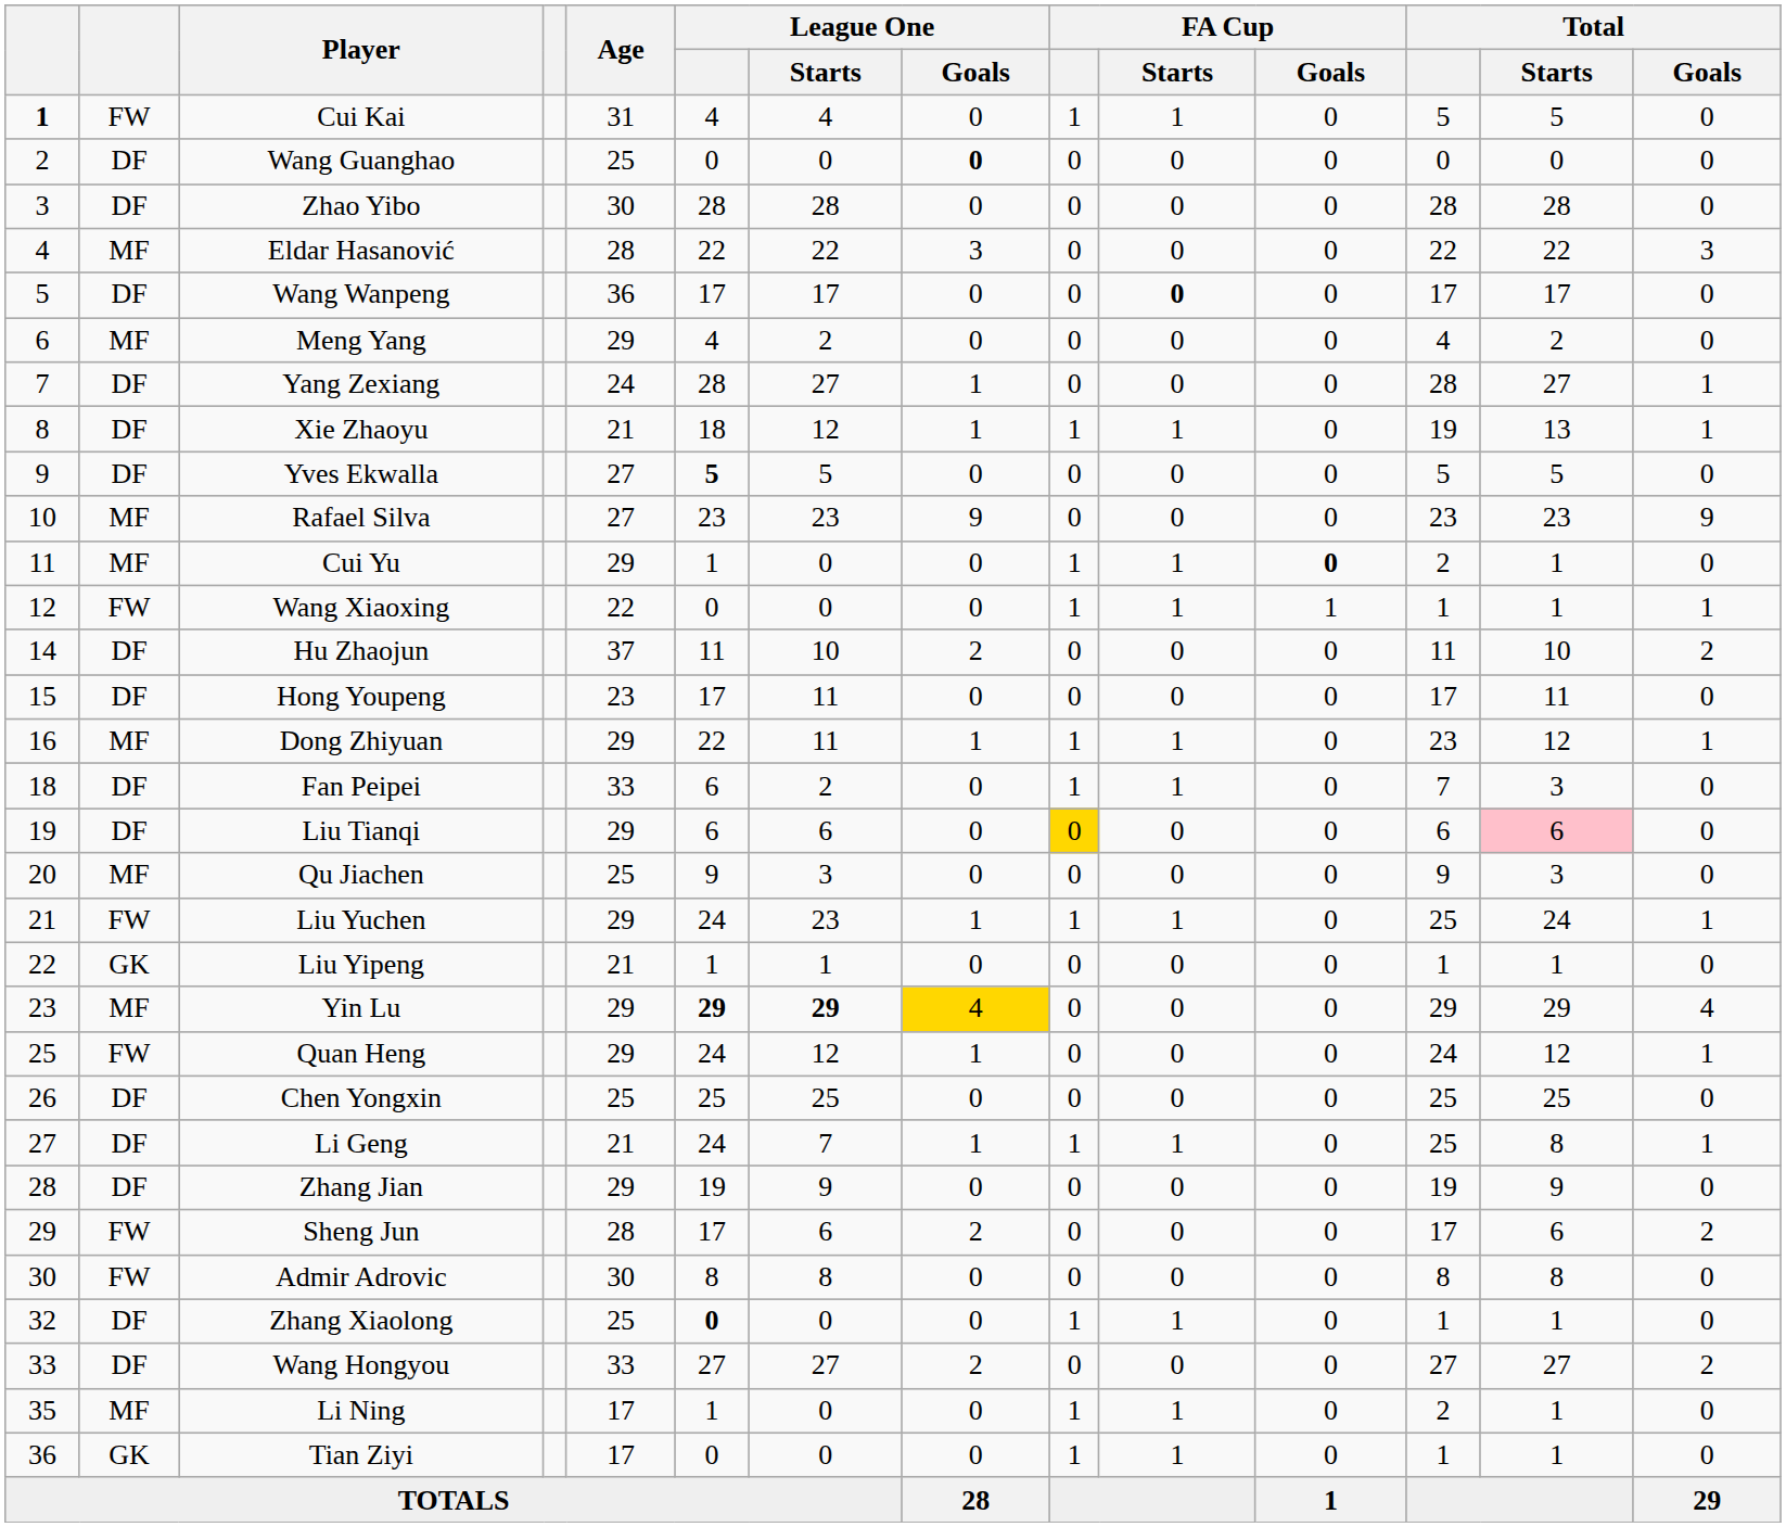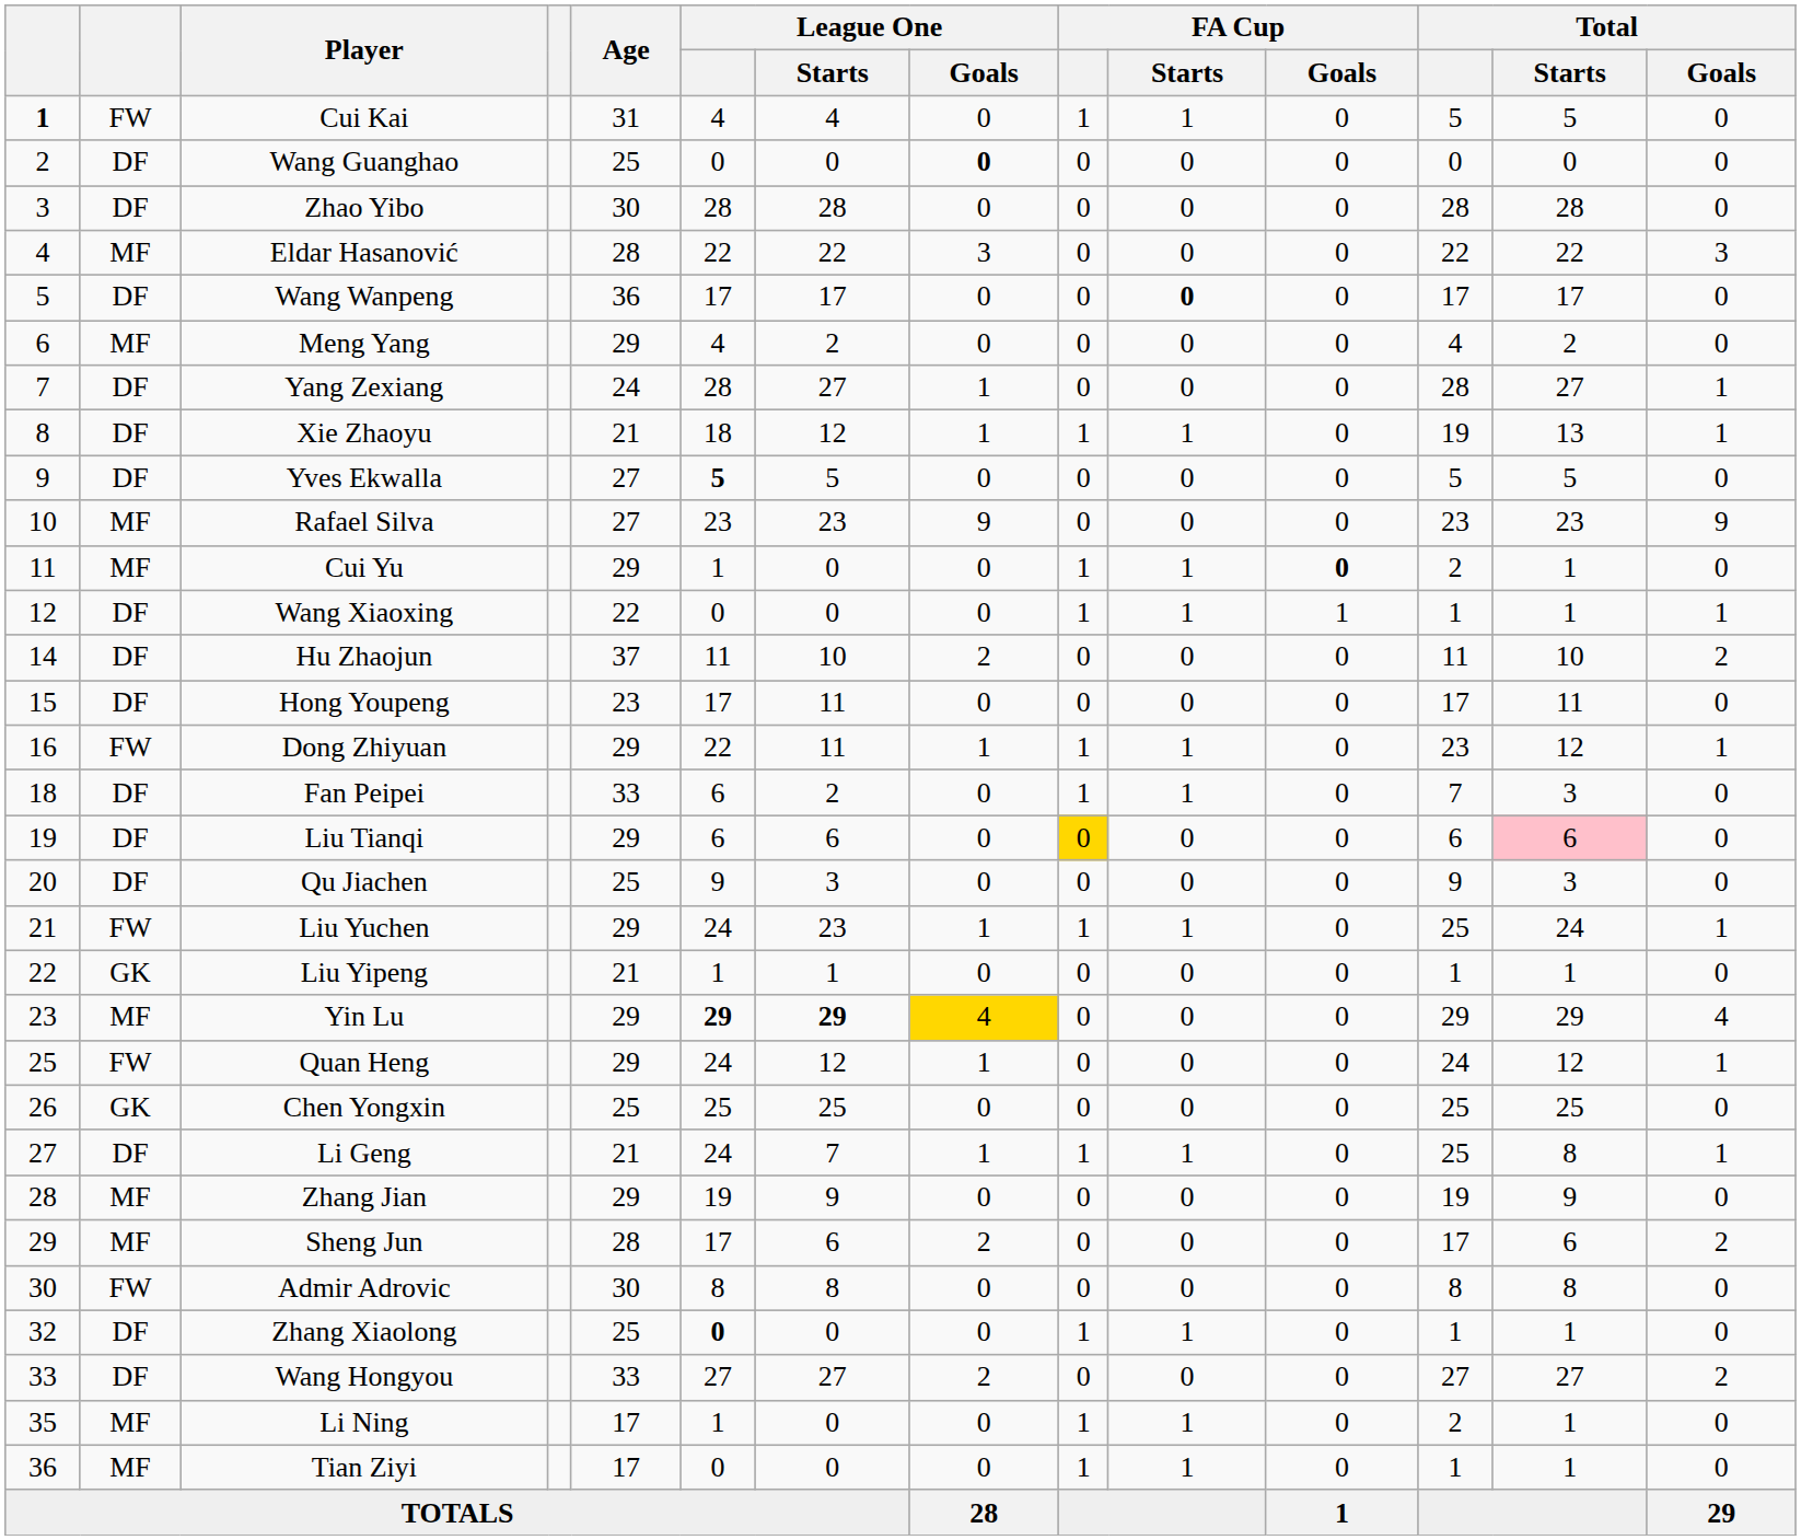Wang Xiaoxing | column 2: FW -> DF
Dong Zhiyuan | column 2: MF -> FW
Qu Jiachen | column 2: MF -> DF
Chen Yongxin | column 2: DF -> GK
Zhang Jian | column 2: DF -> MF
Sheng Jun | column 2: FW -> MF
Tian Ziyi | column 2: GK -> MF
